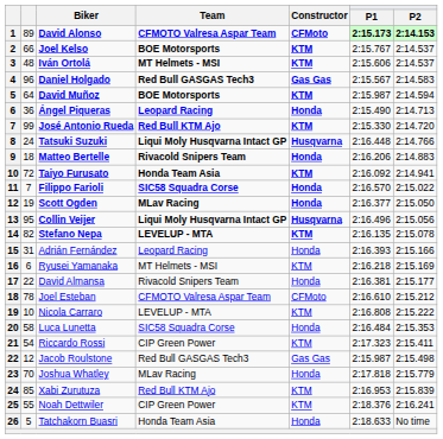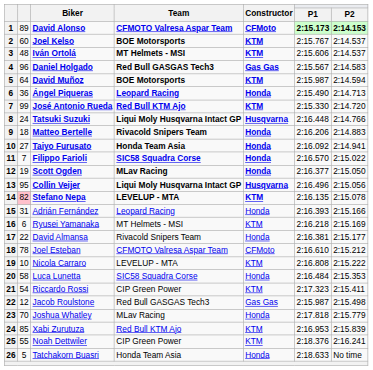Joel Kelso | column 2: 66 -> 60
Taiyo Furusato | column 2: 72 -> 27
Taiyo Furusato | Constructor: KTM -> Honda
Stefano Nepa | column 2: no background -> pink background
